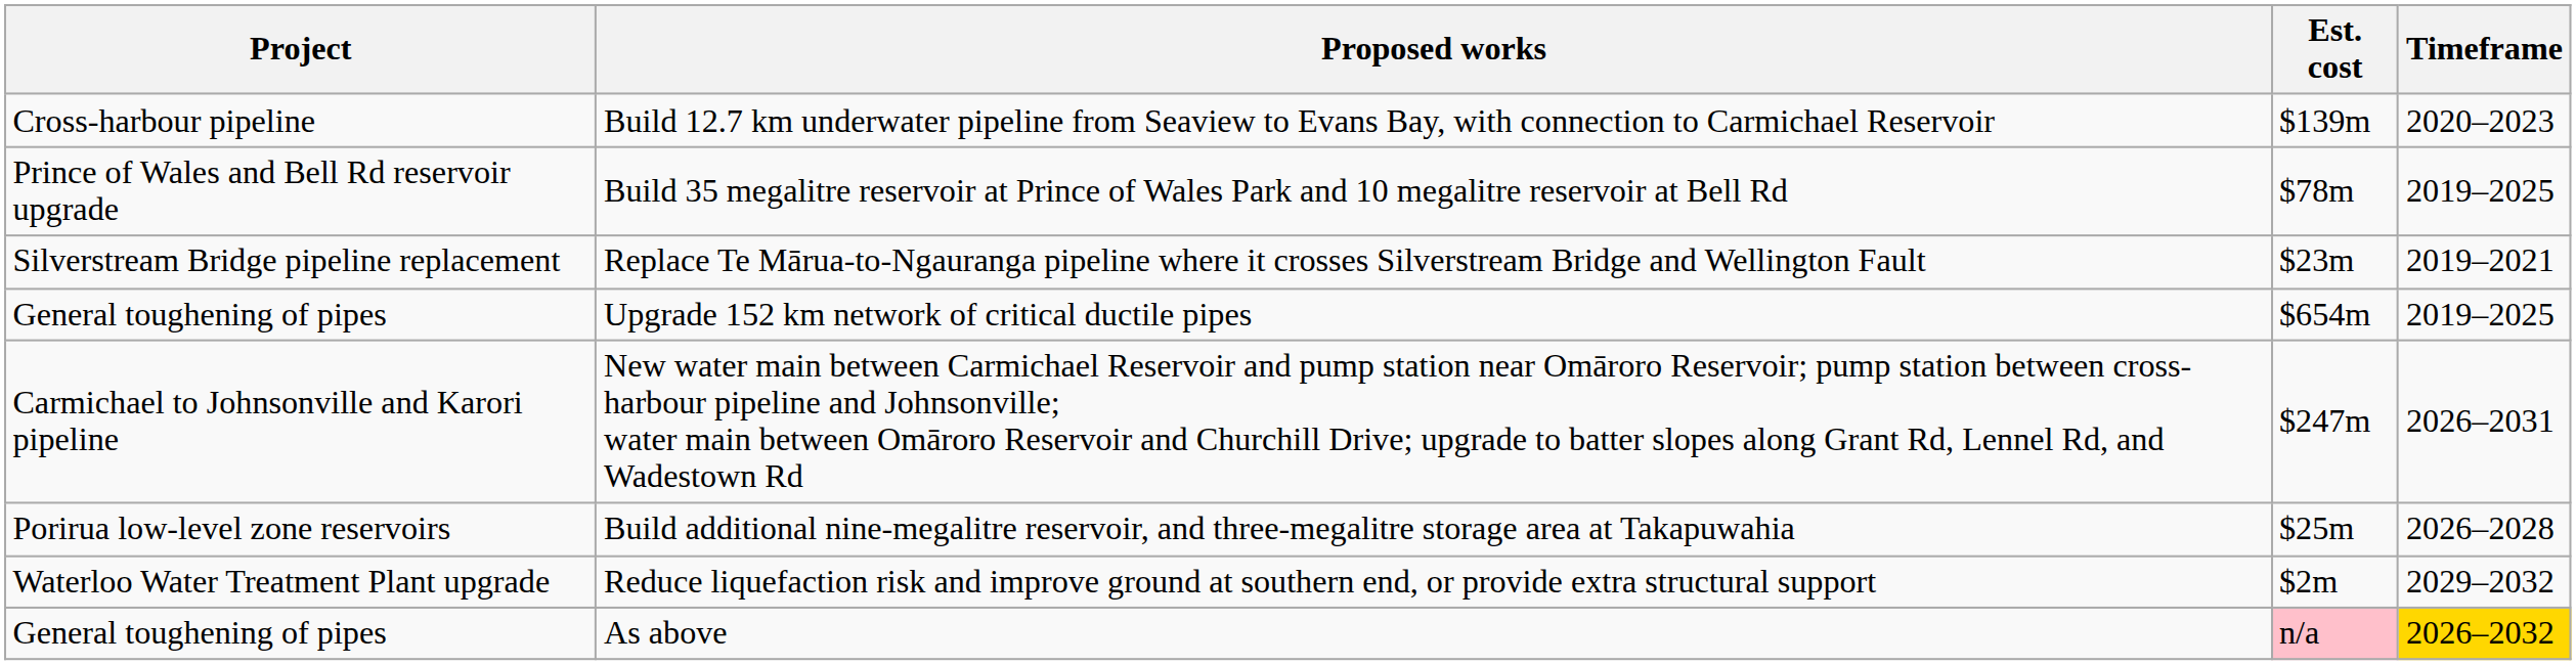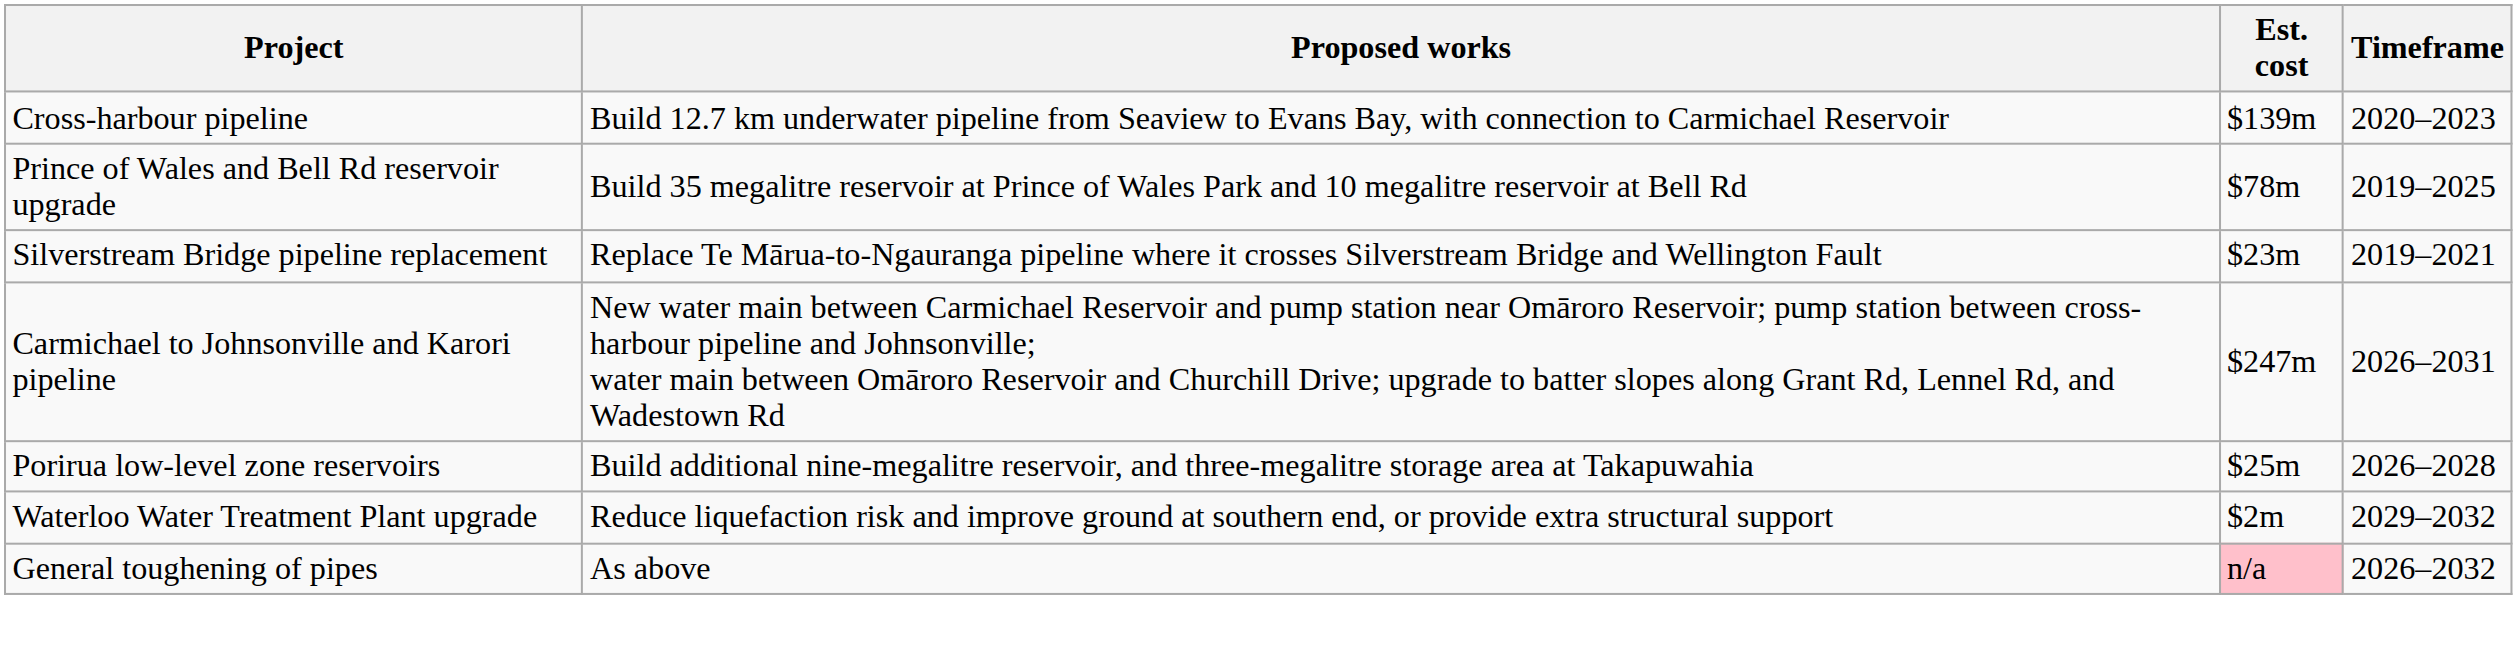- row: General toughening of pipes | Upgrade 152 km network of critical ductile pipes | $654m | 2019–2025
As above | Timeframe: gold background -> no background
